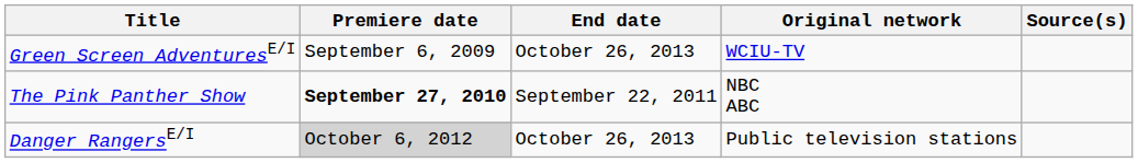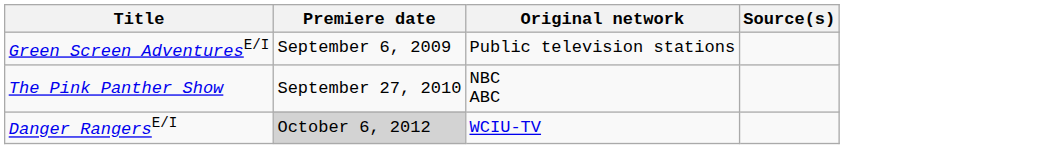- column: End date | October 26, 2013 | September 22, 2011 | October 26, 2013
Green Screen AdventuresE/I | Original network: WCIU-TV -> Public television stations
The Pink Panther Show | Premiere date: bold -> normal
Danger RangersE/I | Original network: Public television stations -> WCIU-TV
